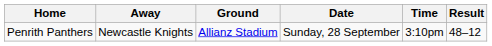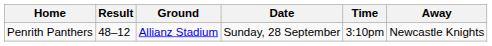columns swapped: Away <-> Result
